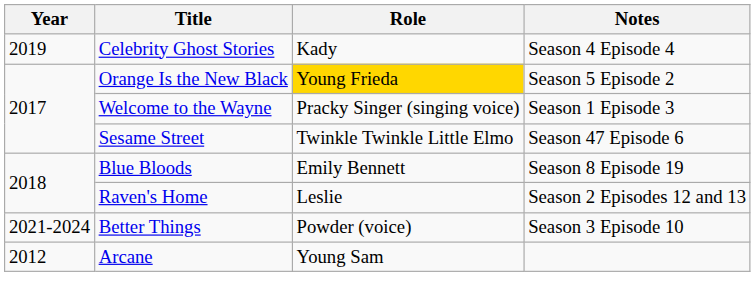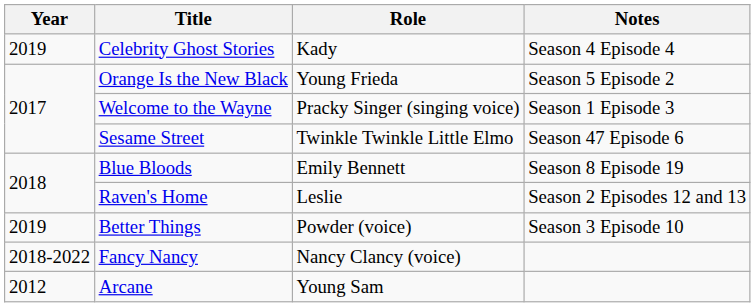Orange Is the New Black | Role: gold background -> no background
Better Things | Year: 2021-2024 -> 2019
+ row: 2018-2022 | Fancy Nancy | Nancy Clancy (voice)
